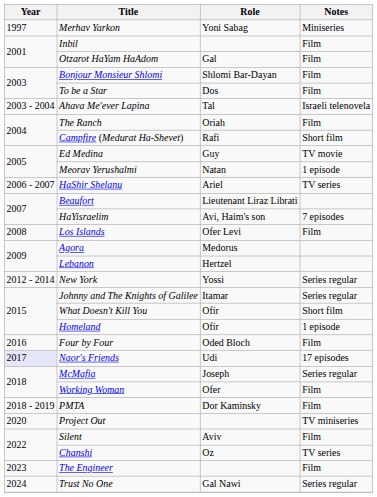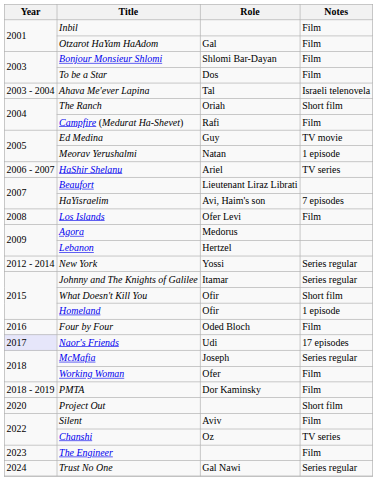- row: 1997 | Merhav Yarkon | Yoni Sabag | Miniseries
The Ranch | Notes: Film -> Short film
Campfire (Medurat Ha-Shevet) | Notes: Short film -> Film
Project Out | Notes: TV miniseries -> Short film
